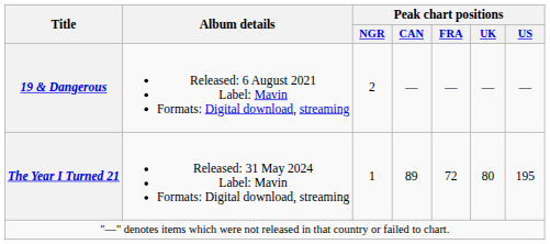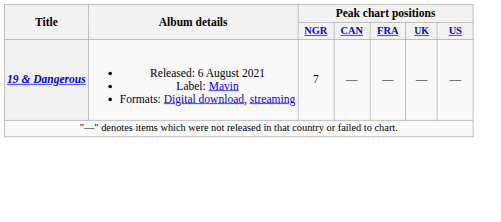19 & Dangerous | Peak chart positions / NGR: 2 -> 7
- row: The Year I Turned 21 | Released: 31 May 2024 Label: Mavin Formats: Digital download, streaming | 1 | 89 | 72 | 80 | 195
